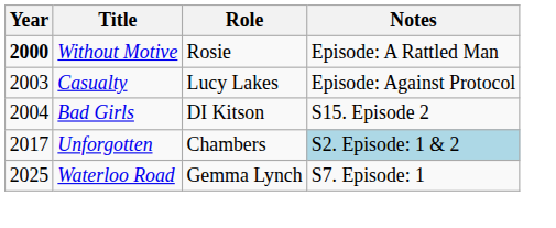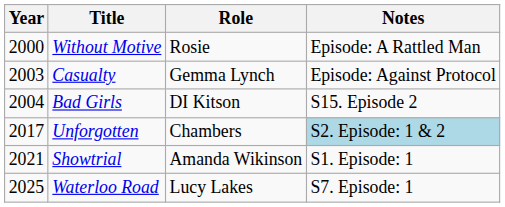Without Motive | Year: bold -> normal
Casualty | Role: Lucy Lakes -> Gemma Lynch
+ row: 2021 | Showtrial | Amanda Wikinson | S1. Episode: 1
Waterloo Road | Role: Gemma Lynch -> Lucy Lakes
